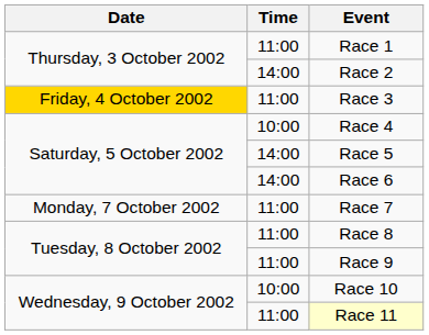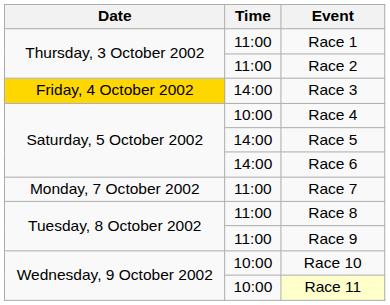Race 2 | Time: 14:00 -> 11:00
Race 3 | Time: 11:00 -> 14:00
Race 11 | Time: 11:00 -> 10:00
